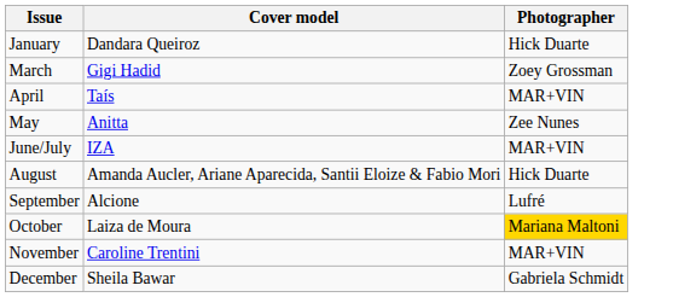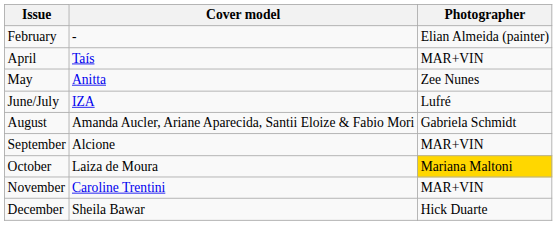- row: January | Dandara Queiroz | Hick Duarte
+ row: February | - | Elian Almeida (painter)
- row: March | Gigi Hadid | Zoey Grossman
June/July | Photographer: MAR+VIN -> Lufré
August | Photographer: Hick Duarte -> Gabriela Schmidt
September | Photographer: Lufré -> MAR+VIN
December | Photographer: Gabriela Schmidt -> Hick Duarte
